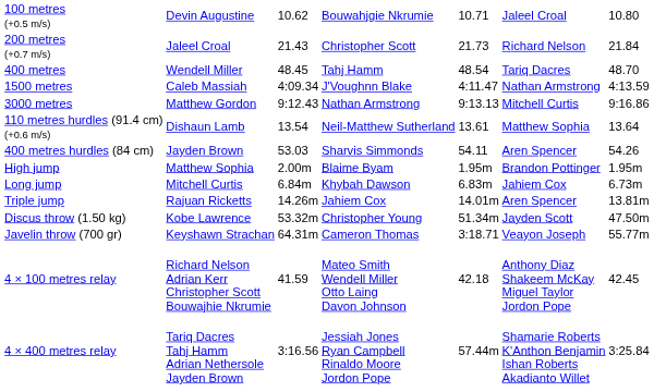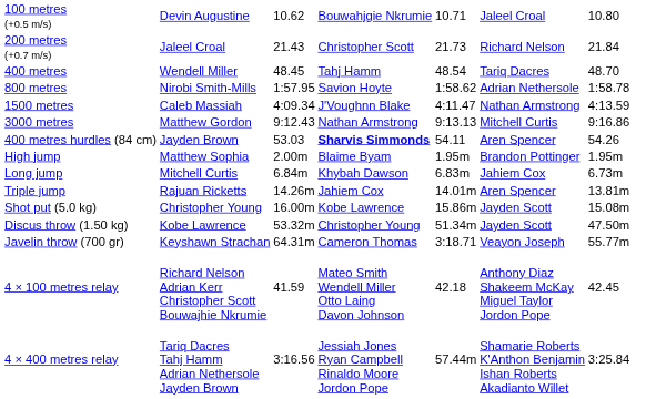+ row: 800 metres | Nirobi Smith-Mills | 1:57.95 | Savion Hoyte | 1:58.62 | Adrian Nethersole | 1:58.78
- row: 110 metres hurdles (91.4 cm) (+0.6 m/s) | Dishaun Lamb | 13.54 | Neil-Matthew Sutherland | 13.61 | Matthew Sophia | 13.64
400 metres hurdles (84 cm) | column 4: normal -> bold
+ row: Shot put (5.0 kg) | Christopher Young | 16.00m | Kobe Lawrence | 15.86m | Jayden Scott | 15.08m
